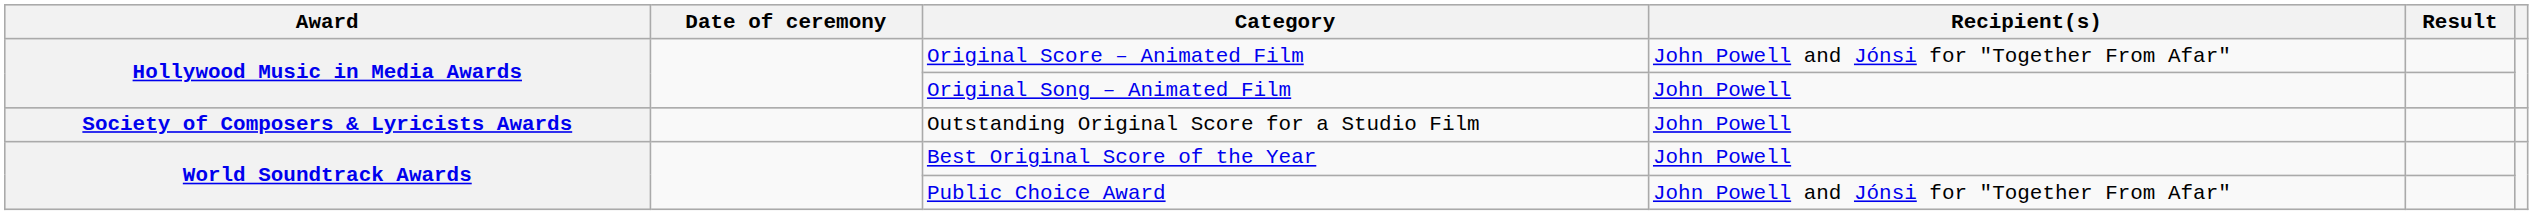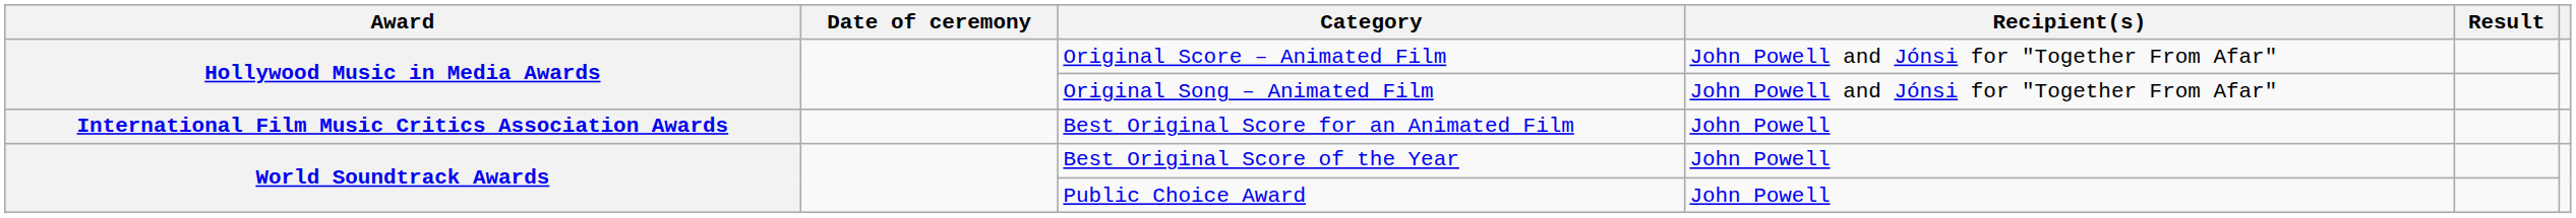Original Song – Animated Film | Recipient(s): John Powell -> John Powell and Jónsi for "Together From Afar"
+ row: International Film Music Critics Association Awards | Best Original Score for an Animated Film | John Powell
- row: Society of Composers & Lyricists Awards | Outstanding Original Score for a Studio Film | John Powell
Public Choice Award | Recipient(s): John Powell and Jónsi for "Together From Afar" -> John Powell
